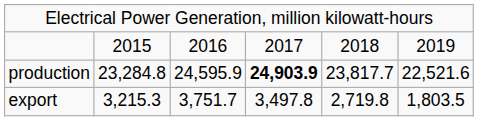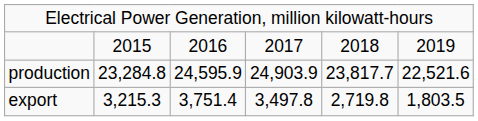production | column 4: bold -> normal
export | column 3: 3,751.7 -> 3,751.4
